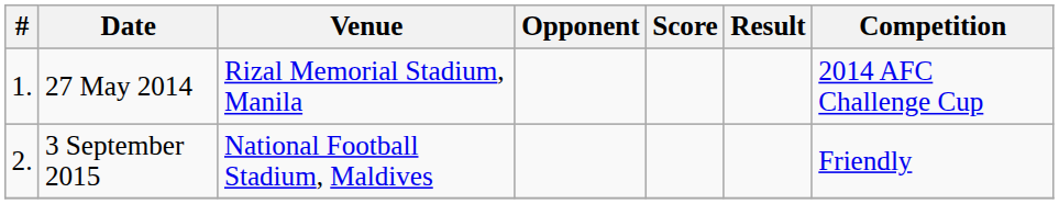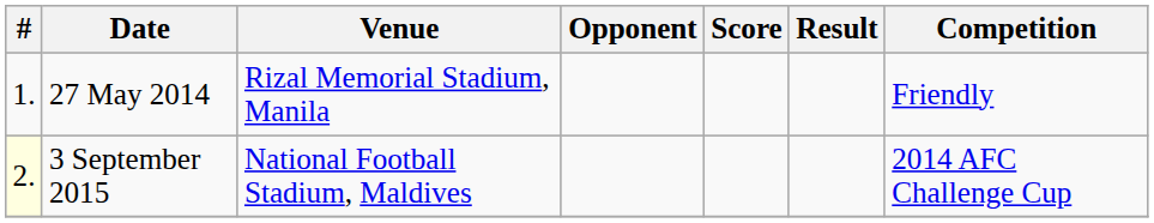27 May 2014 | Competition: 2014 AFC Challenge Cup -> Friendly
3 September 2015 | #: no background -> lightyellow background
3 September 2015 | Competition: Friendly -> 2014 AFC Challenge Cup
